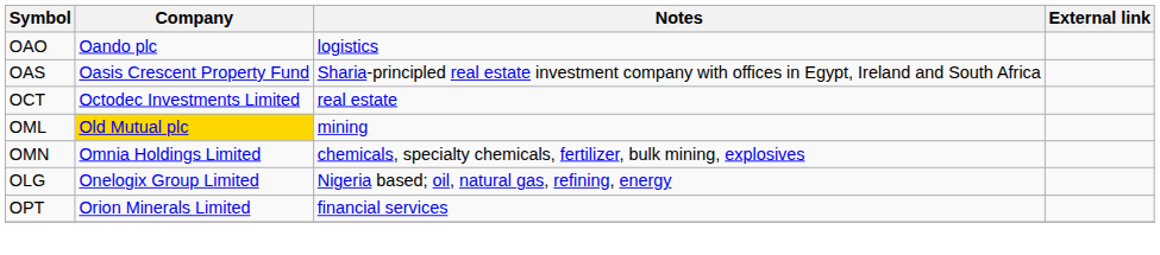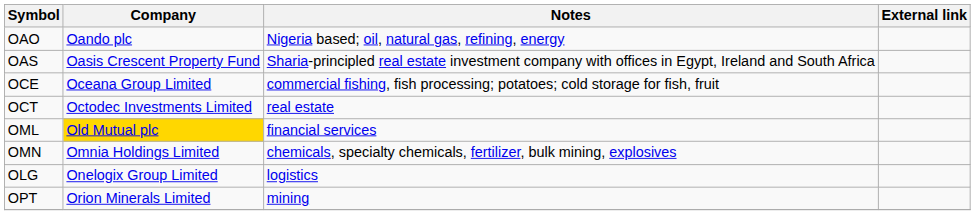OAO | Notes: logistics -> Nigeria based; oil, natural gas, refining, energy
+ row: OCE | Oceana Group Limited | commercial fishing, fish processing; potatoes; cold storage for fish, fruit
OML | Notes: mining -> financial services
OLG | Notes: Nigeria based; oil, natural gas, refining, energy -> logistics
OPT | Notes: financial services -> mining
